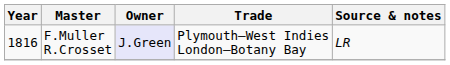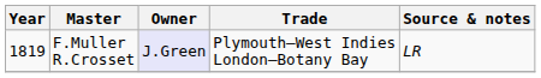F.Muller R.Crosset | Year: 1816 -> 1819
